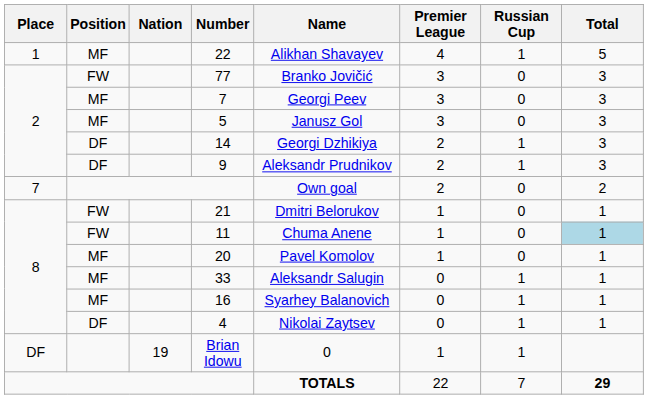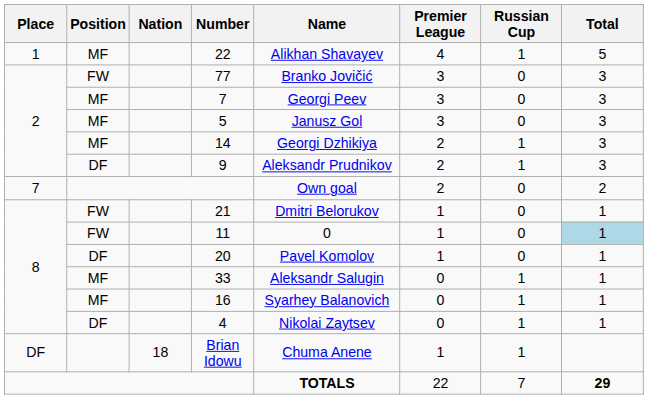14 | Position: DF -> MF
11 | Name: Chuma Anene -> 0
20 | Position: MF -> DF
Brian Idowu | Nation: 19 -> 18
Brian Idowu | Name: 0 -> Chuma Anene
